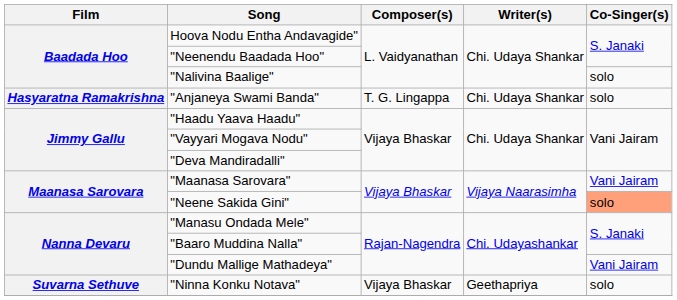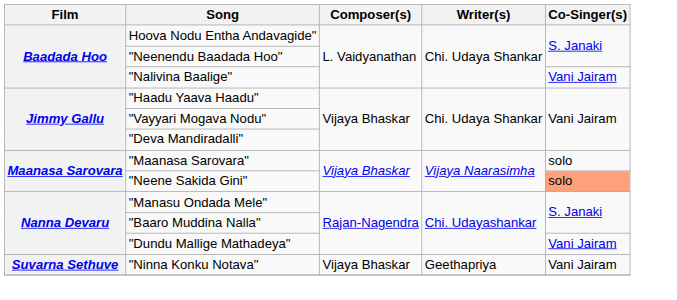"Nalivina Baalige" | Co-Singer(s): solo -> Vani Jairam
- row: Hasyaratna Ramakrishna | "Anjaneya Swami Banda" | T. G. Lingappa | Chi. Udaya Shankar | solo
"Maanasa Sarovara" | Co-Singer(s): Vani Jairam -> solo
"Ninna Konku Notava" | Co-Singer(s): solo -> Vani Jairam
